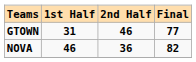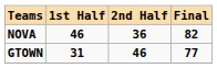rows swapped: NOVA <-> GTOWN
